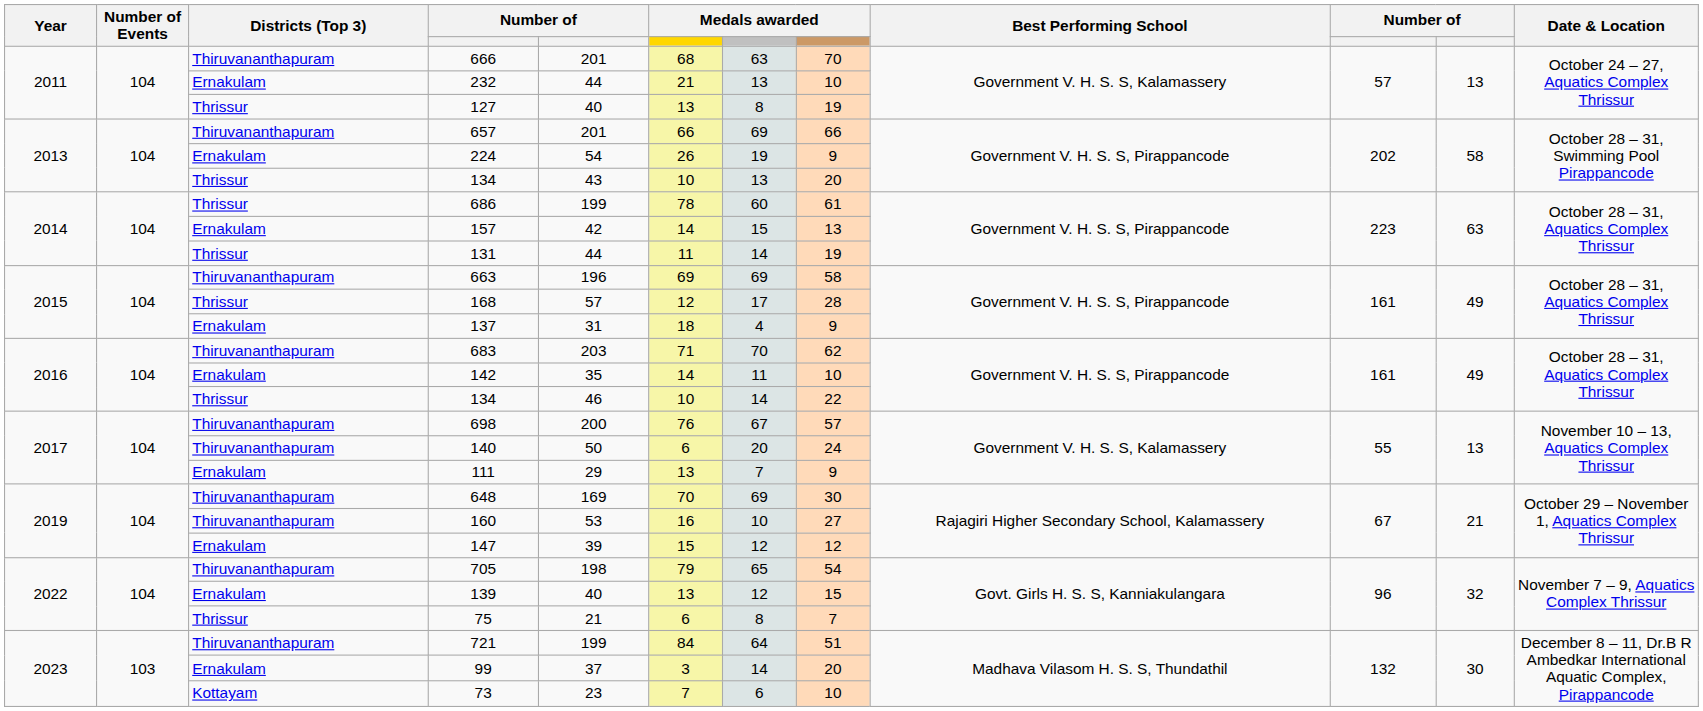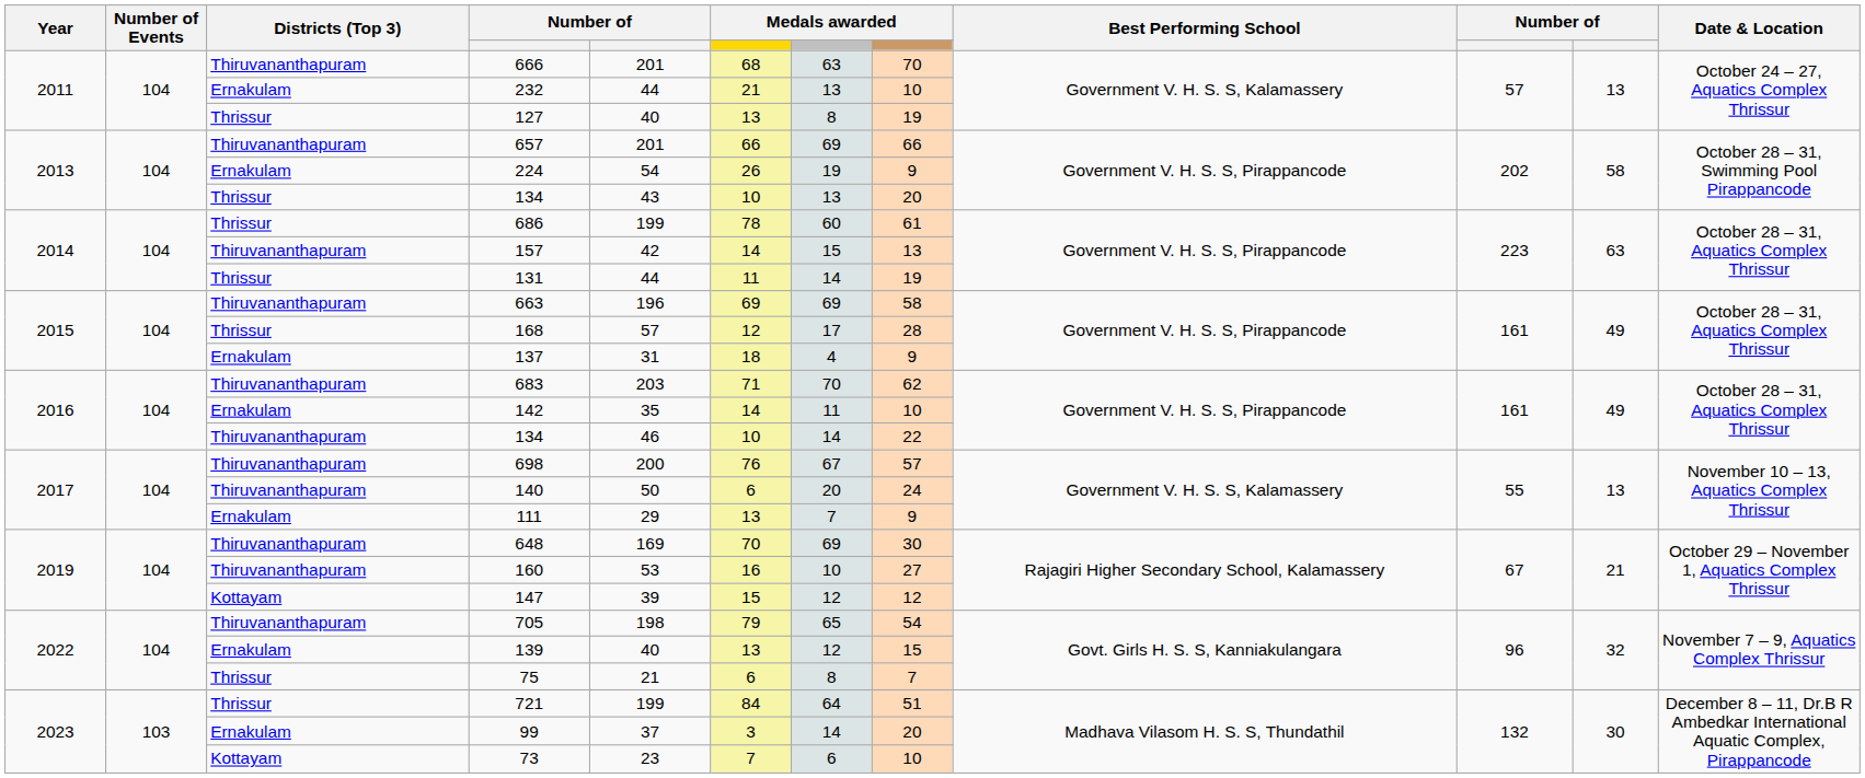157 | Districts (Top 3): Ernakulam -> Thiruvananthapuram
2016 / 134 | Districts (Top 3): Thrissur -> Thiruvananthapuram
147 | Districts (Top 3): Ernakulam -> Kottayam
721 | Districts (Top 3): Thiruvananthapuram -> Thrissur
